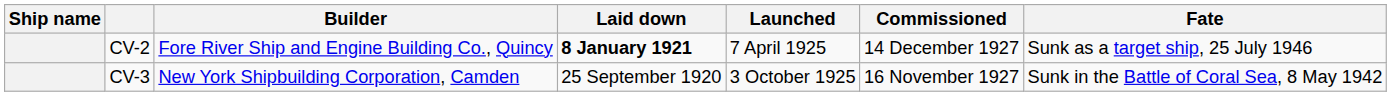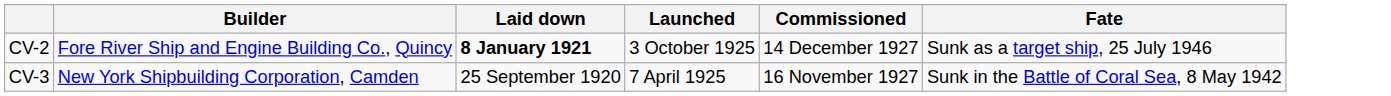- column: Ship name
CV-2 | Launched: 7 April 1925 -> 3 October 1925
CV-3 | Launched: 3 October 1925 -> 7 April 1925
